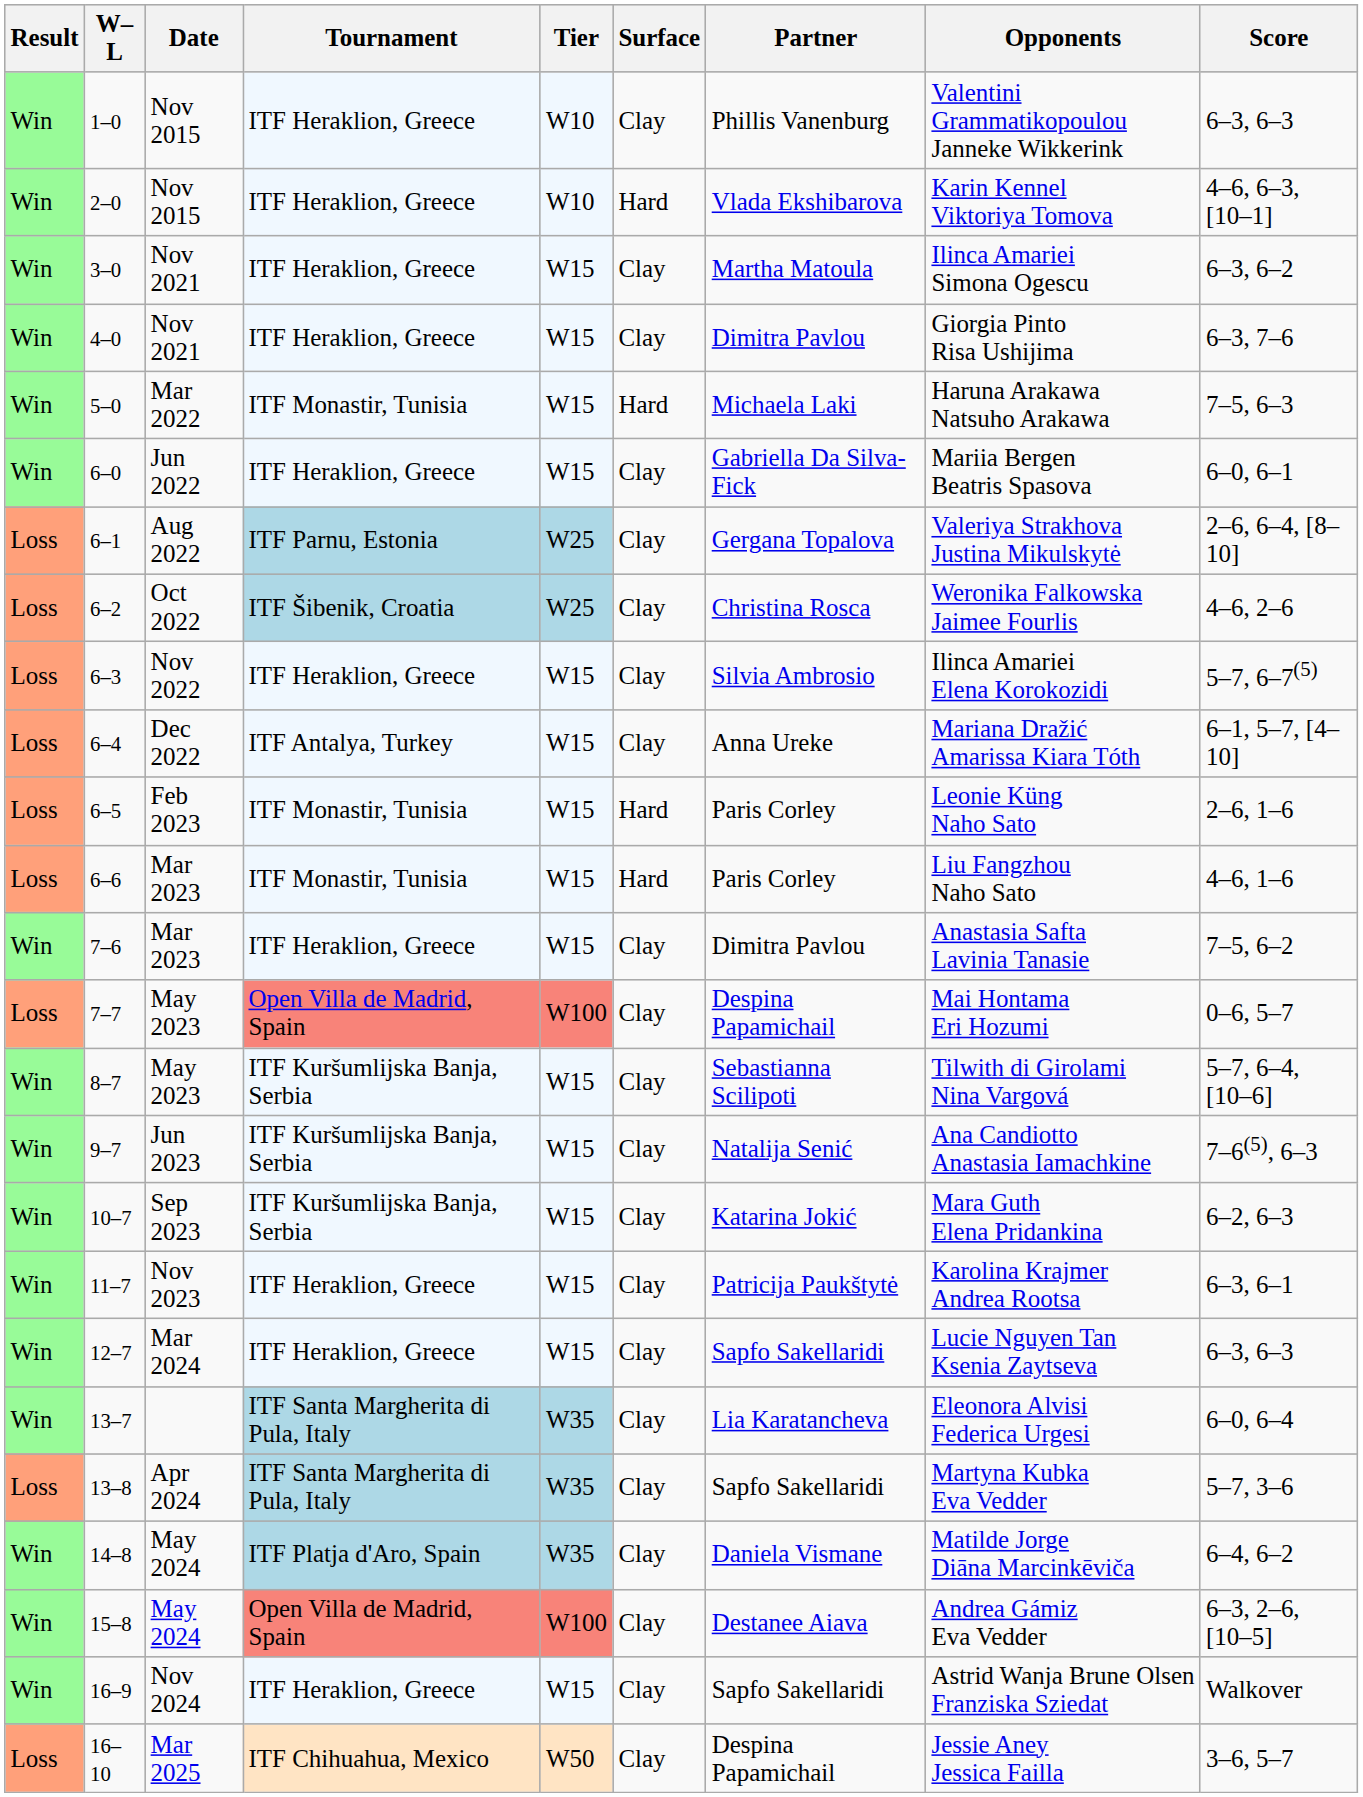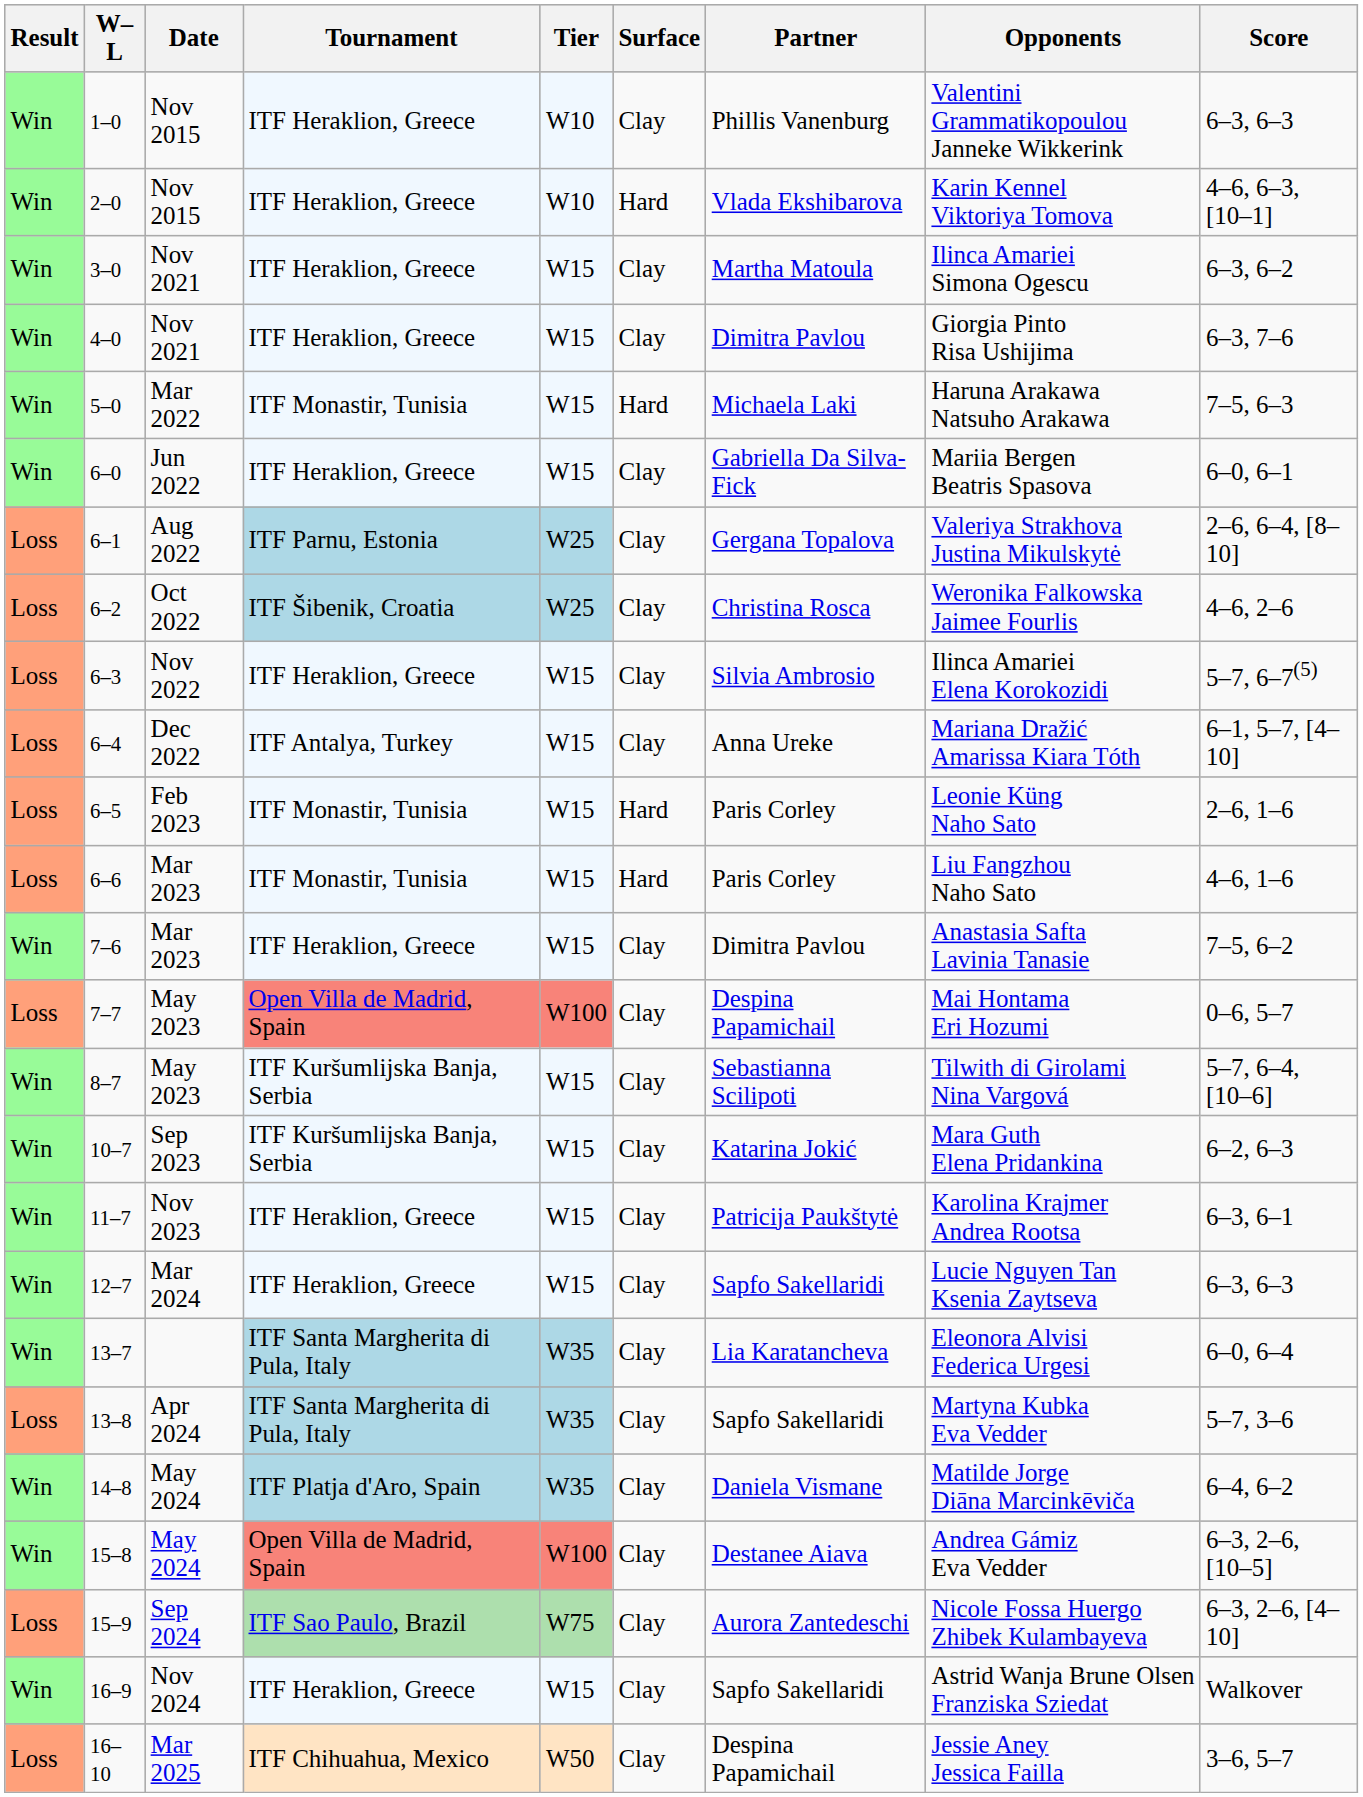- row: Win | 9–7 | Jun 2023 | ITF Kuršumlijska Banja, Serbia | W15 | Clay | Natalija Senić | Ana Candiotto Anastasia Iamachkine | 7–6(5), 6–3
+ row: Loss | 15–9 | Sep 2024 | ITF Sao Paulo, Brazil | W75 | Clay | Aurora Zantedeschi | Nicole Fossa Huergo Zhibek Kulambayeva | 6–3, 2–6, [4–10]
